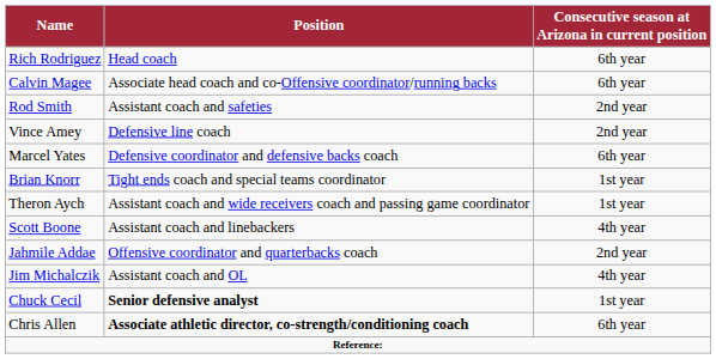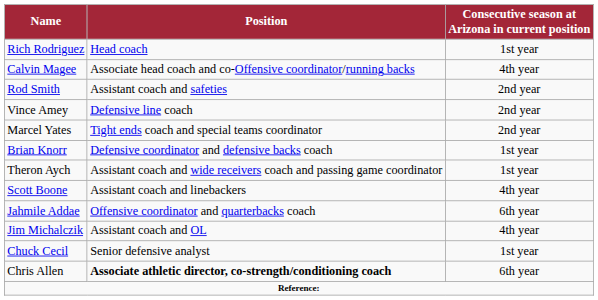Rich Rodriguez | Consecutive season at Arizona in current position: 6th year -> 1st year
Calvin Magee | Consecutive season at Arizona in current position: 6th year -> 4th year
Marcel Yates | Position: Defensive coordinator and defensive backs coach -> Tight ends coach and special teams coordinator
Marcel Yates | Consecutive season at Arizona in current position: 6th year -> 2nd year
Brian Knorr | Position: Tight ends coach and special teams coordinator -> Defensive coordinator and defensive backs coach
Jahmile Addae | Consecutive season at Arizona in current position: 2nd year -> 6th year
Chuck Cecil | Position: bold -> normal
